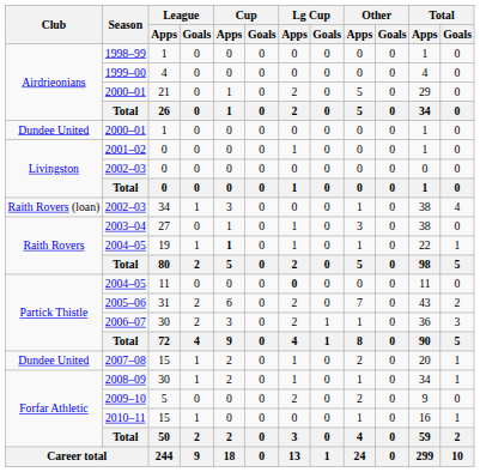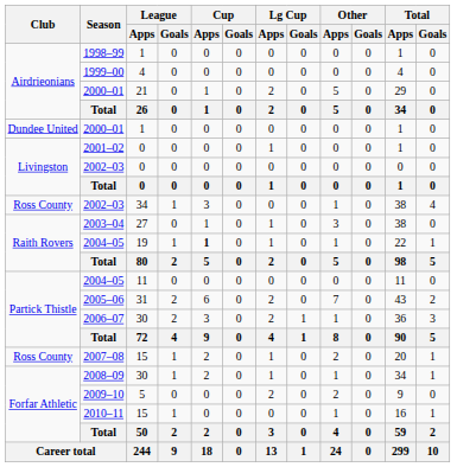2002–03 / 34 | Club: Raith Rovers (loan) -> Ross County
2004–05 / 11 | Lg Cup / Apps: bold -> normal
2007–08 | Club: Dundee United -> Ross County
